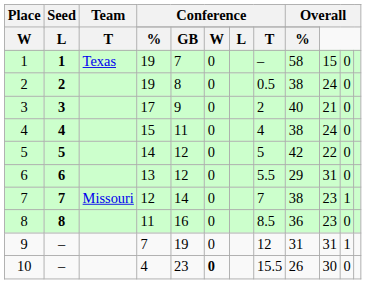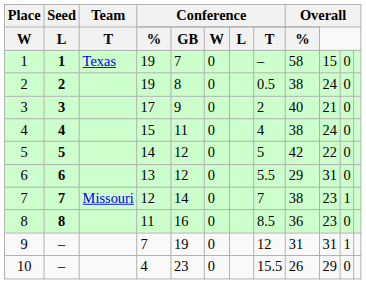10 | column 6: bold -> normal
10 | column 10: 30 -> 29
